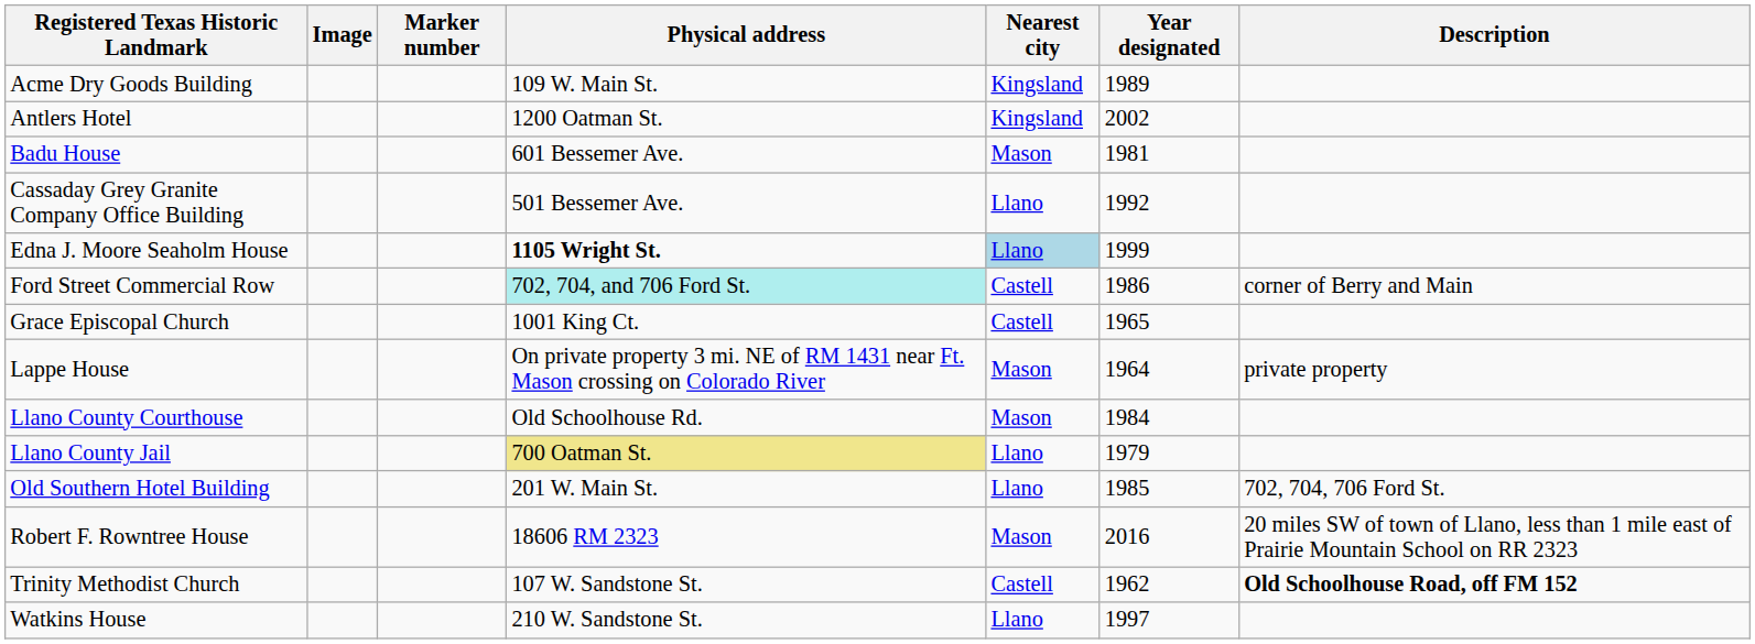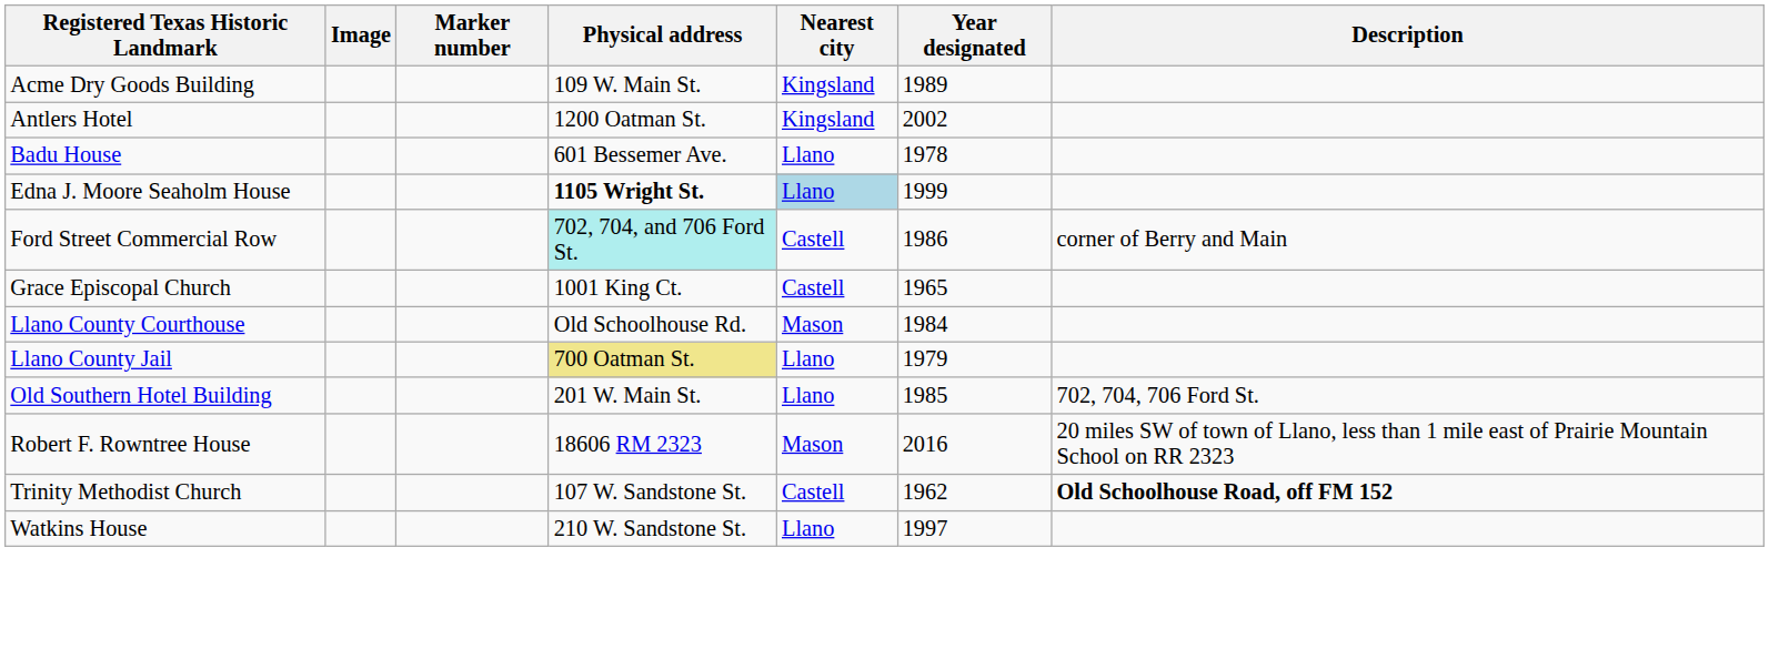Badu House | Nearest city: Mason -> Llano
Badu House | Year designated: 1981 -> 1978
- row: Cassaday Grey Granite Company Office Building | 501 Bessemer Ave. | Llano | 1992
- row: Lappe House | On private property 3 mi. NE of RM 1431 near Ft. Mason crossing on Colorado River | Mason | 1964 | private property
